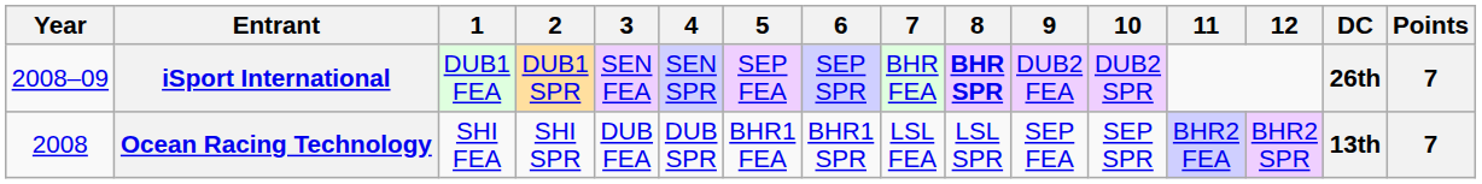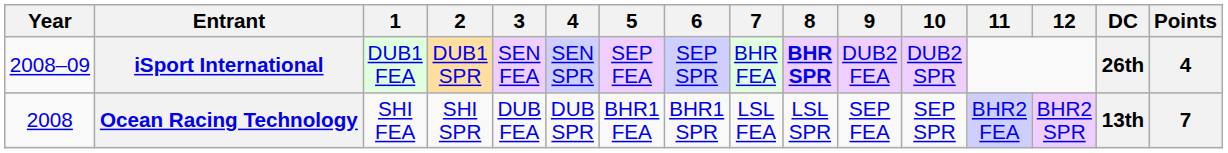iSport International | Points: 7 -> 4
